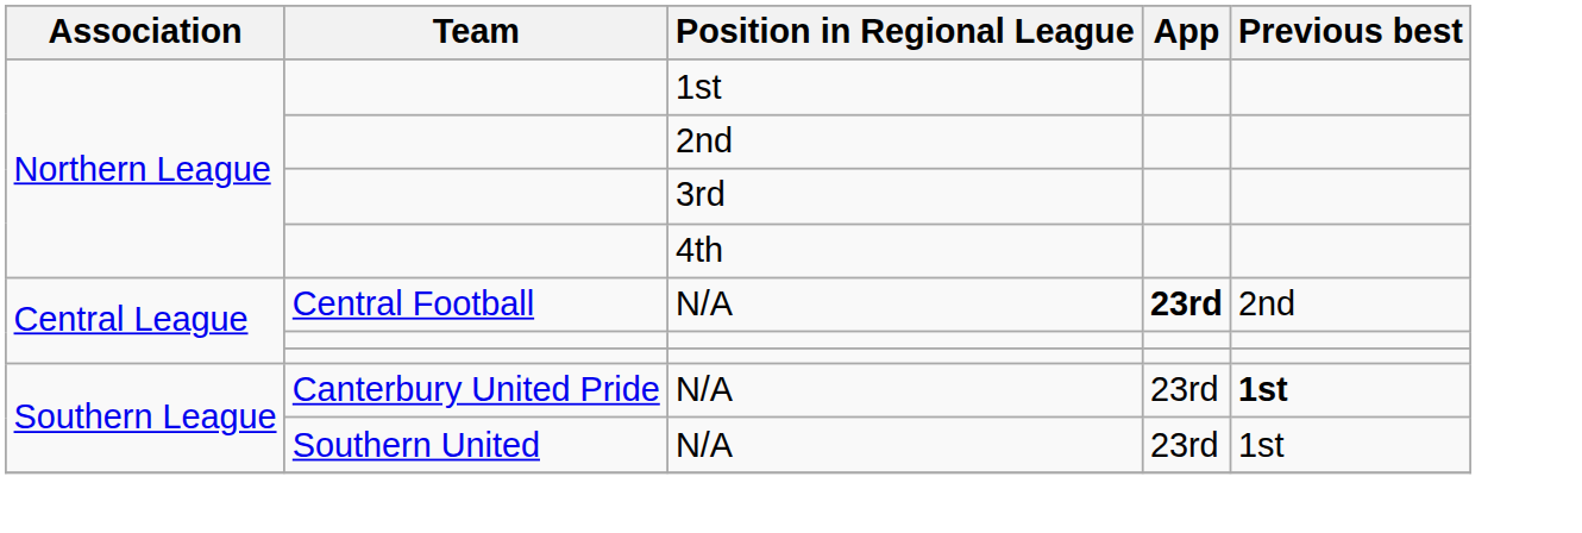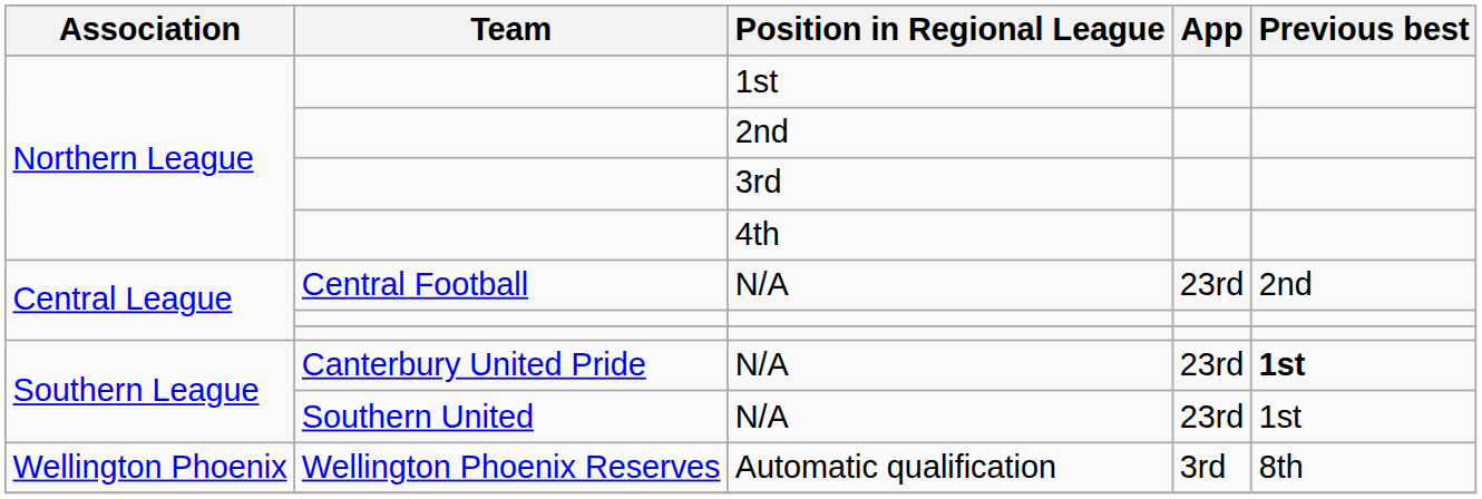Central Football / N/A | App: bold -> normal
+ row: Wellington Phoenix | Wellington Phoenix Reserves | Automatic qualification | 3rd | 8th
